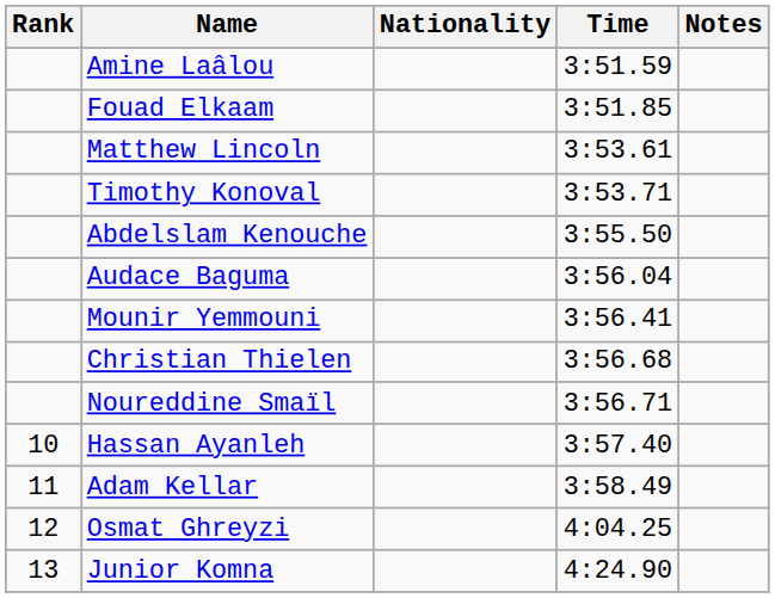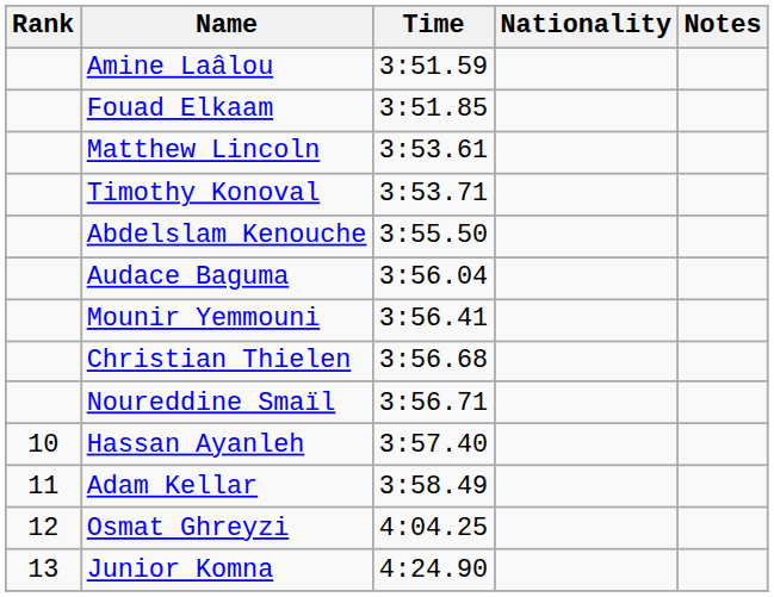columns swapped: Nationality <-> Time
